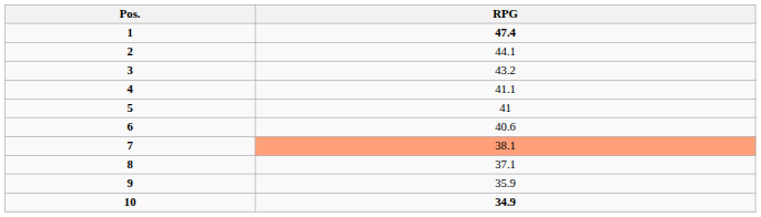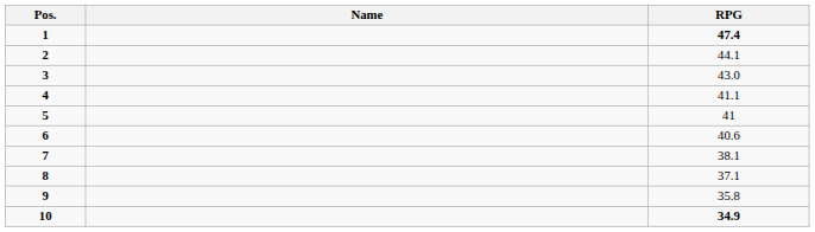+ column: Name
3 | RPG: 43.2 -> 43.0
7 | RPG: lightsalmon background -> no background
9 | RPG: 35.9 -> 35.8
